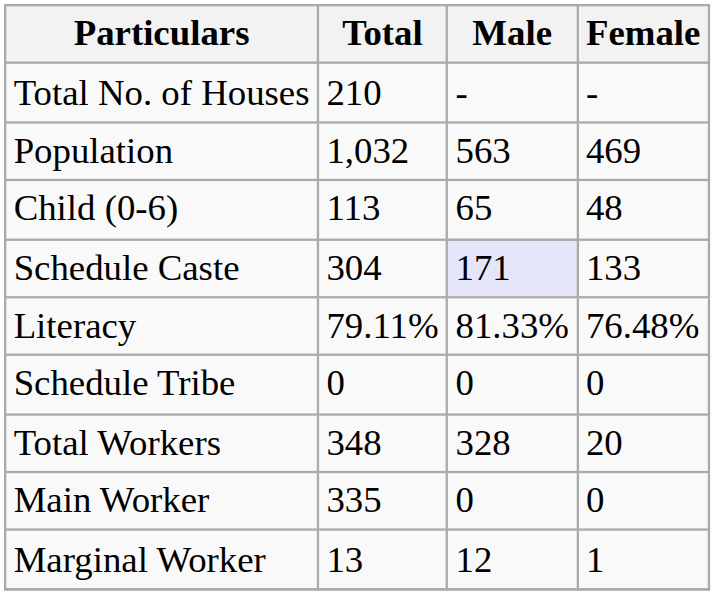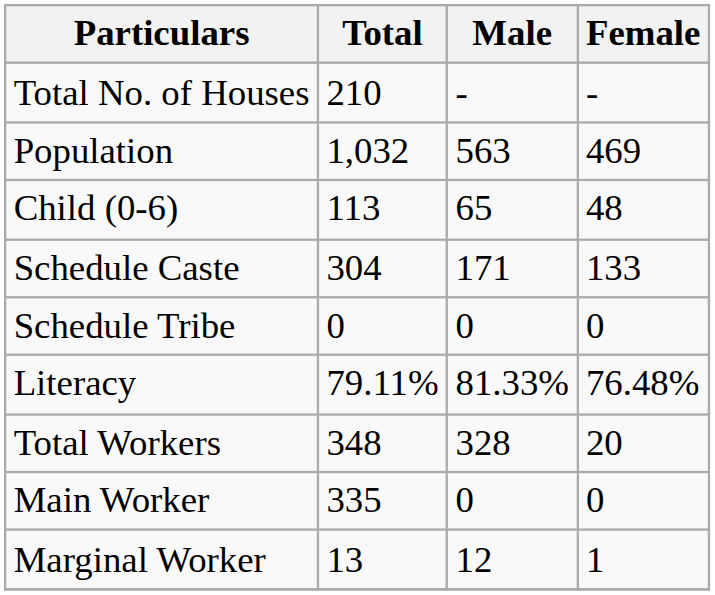Schedule Caste | Male: lavender background -> no background
rows swapped: Schedule Tribe <-> Literacy
